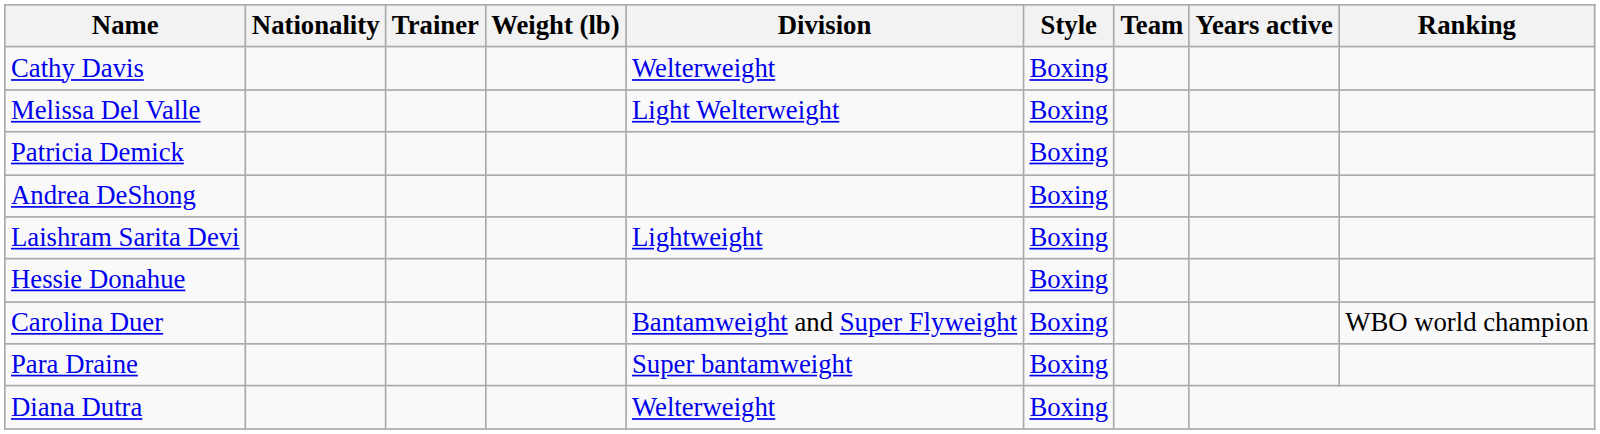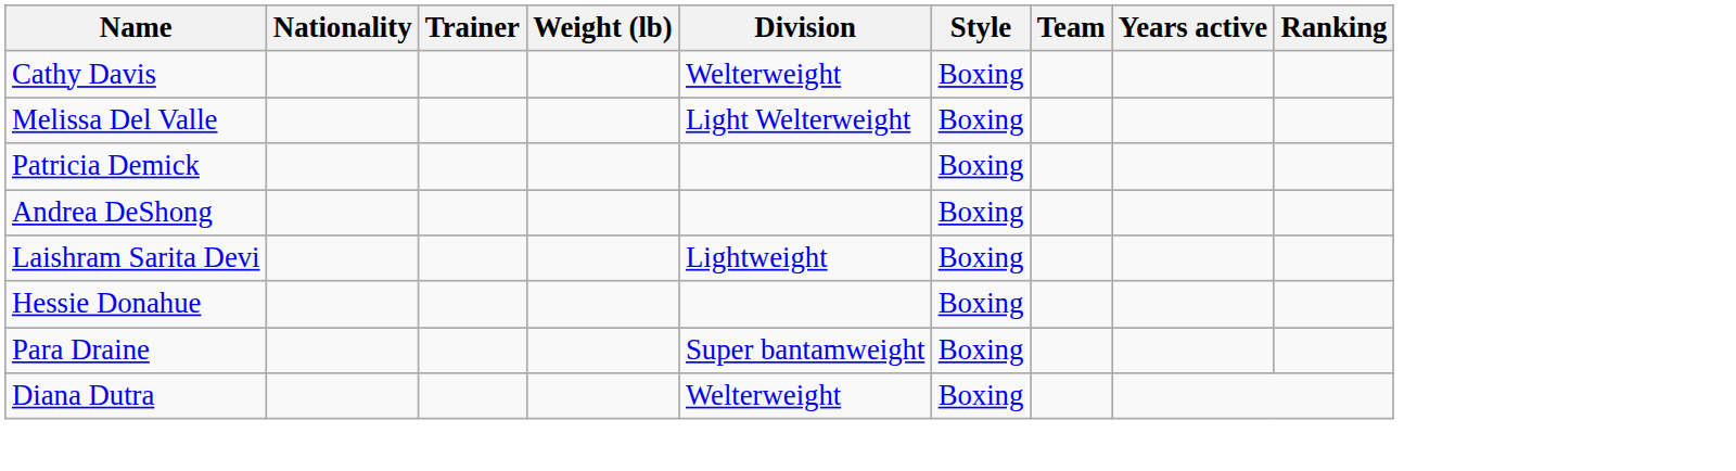- row: Carolina Duer | Bantamweight and Super Flyweight | Boxing | WBO world champion
